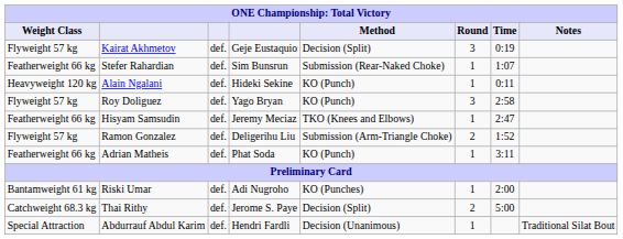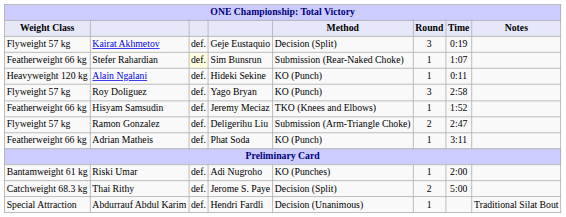Stefer Rahardian | column 3: no background -> lightyellow background
Hisyam Samsudin | Time: 2:47 -> 1:52
Ramon Gonzalez | Time: 1:52 -> 2:47
